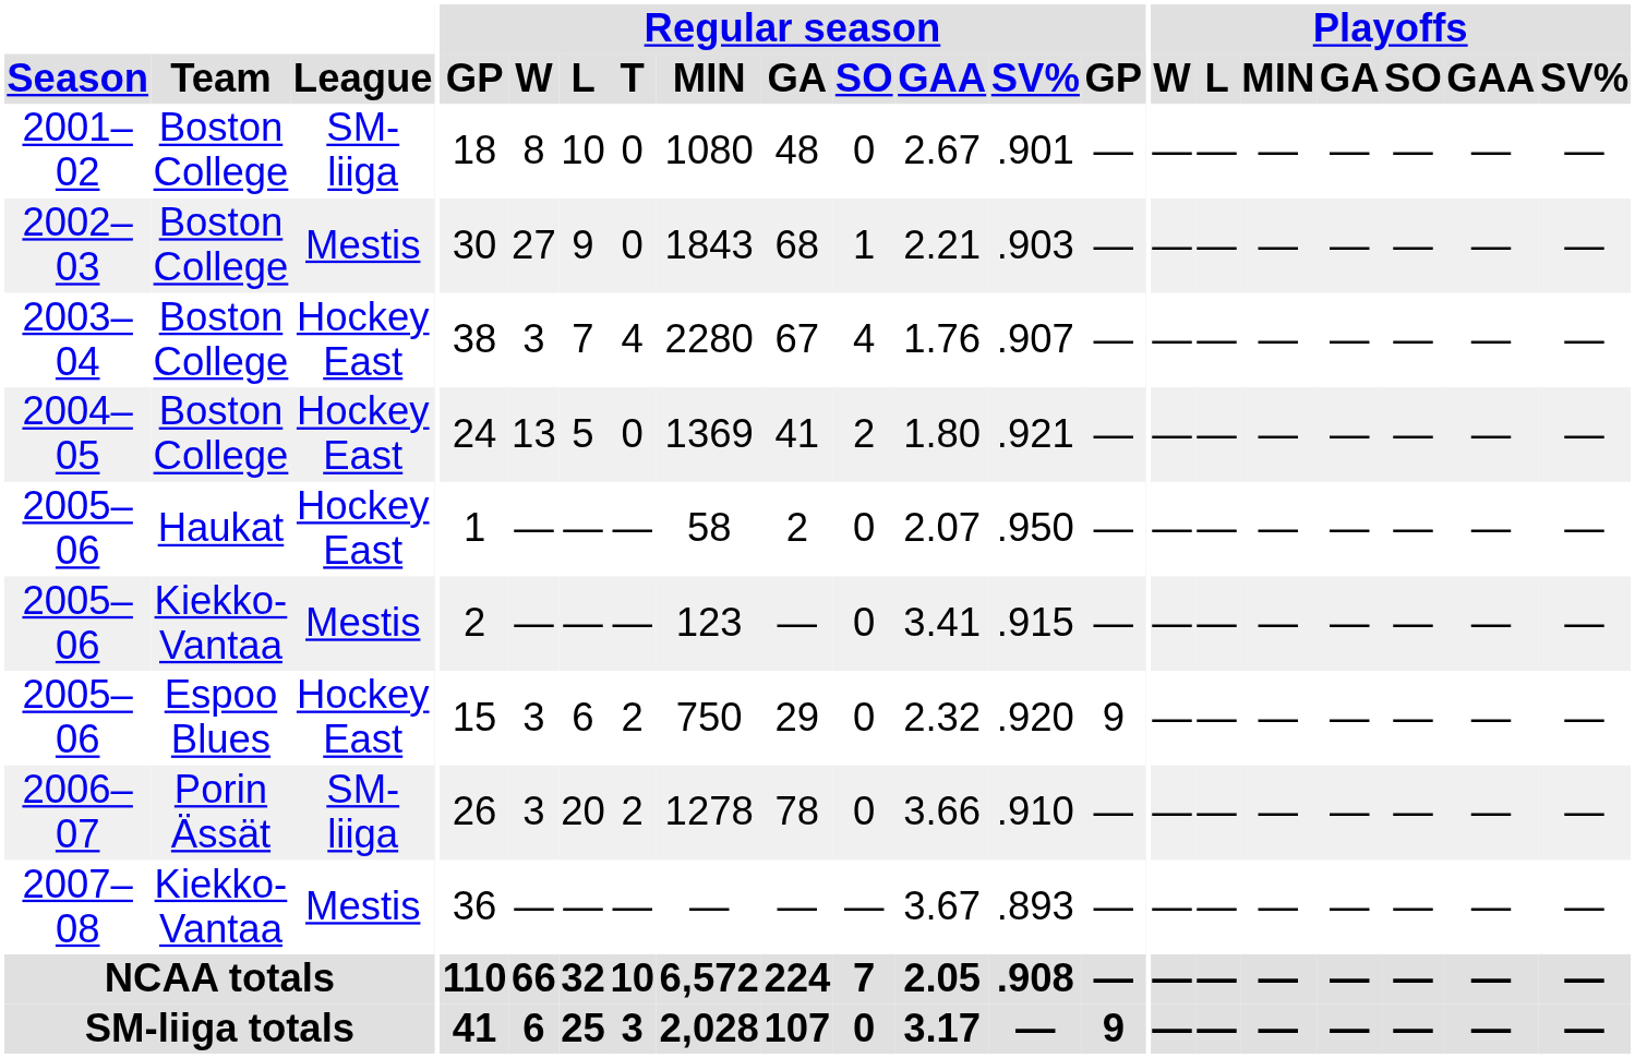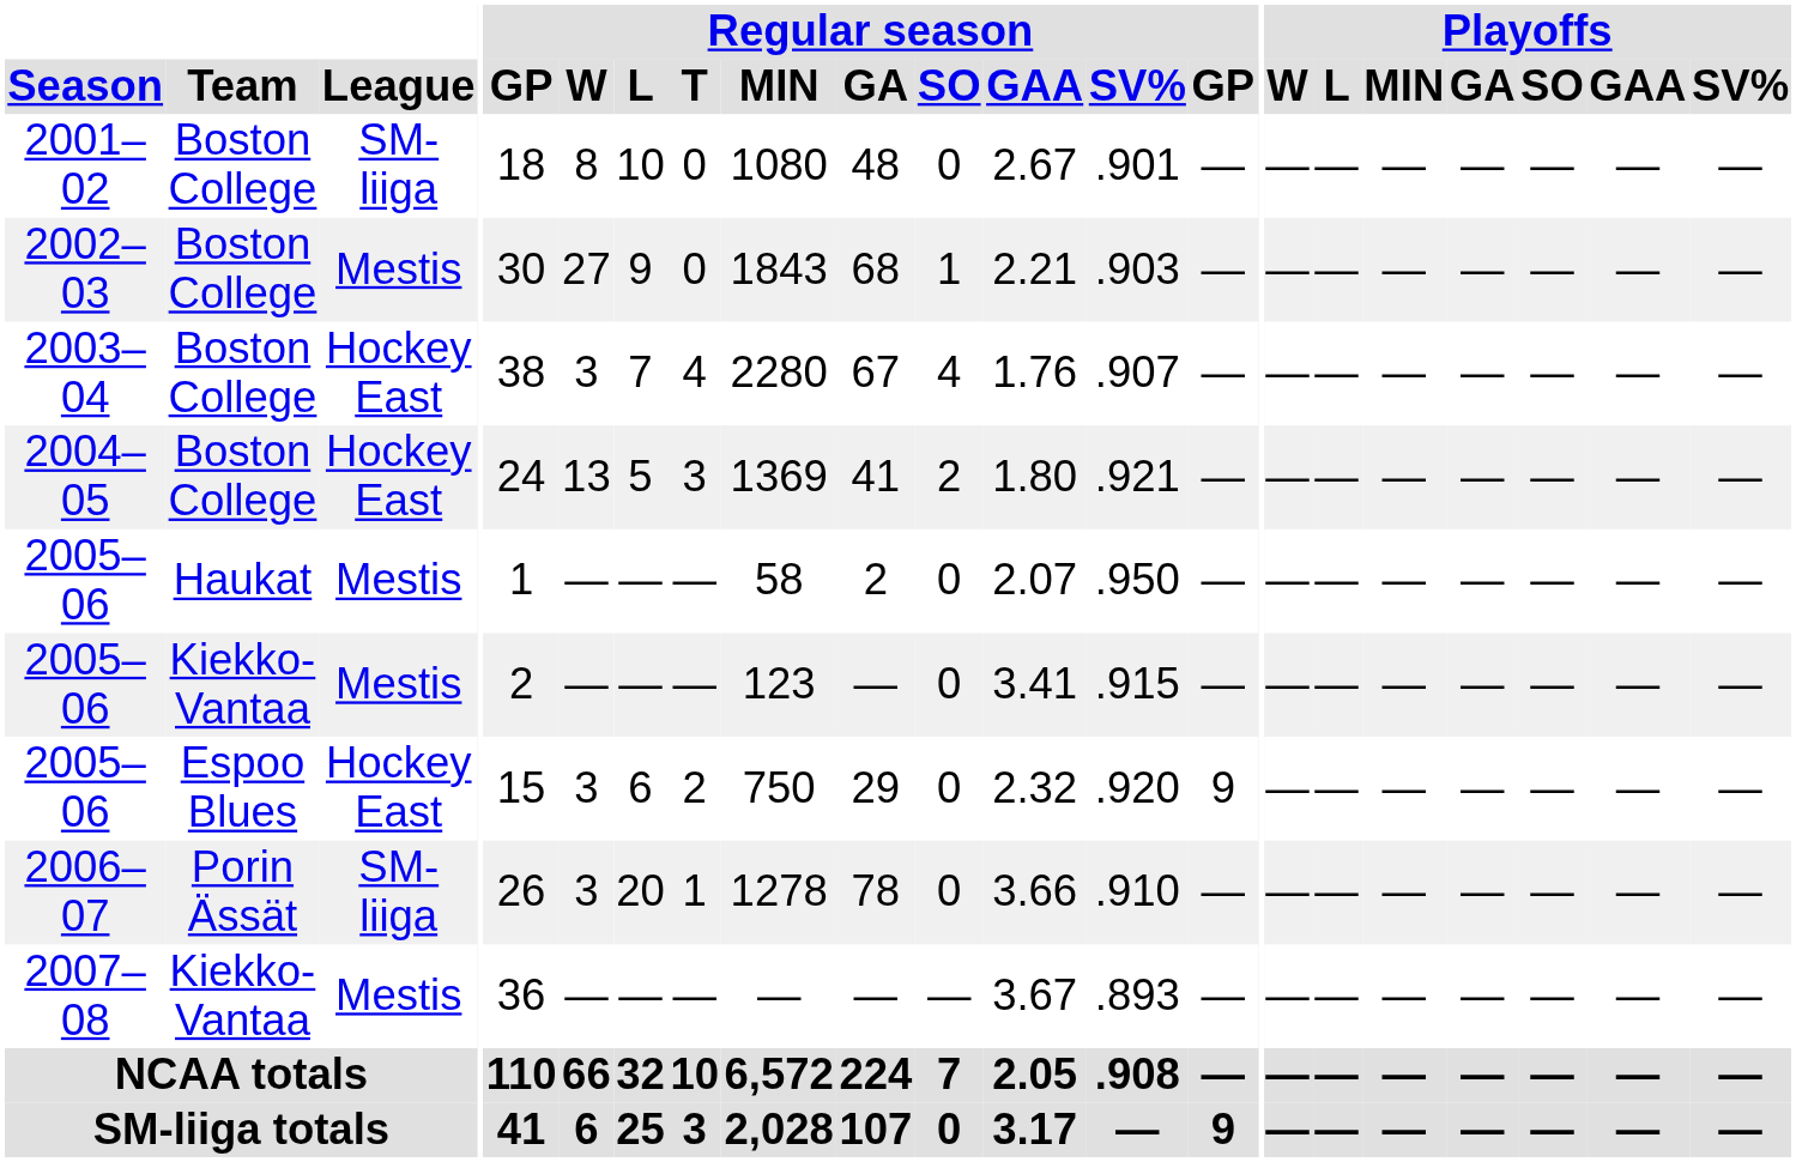2004–05 | Regular season / T: 0 -> 3
2005–06 / Haukat | League: Hockey East -> Mestis
2006–07 | Regular season / T: 2 -> 1
